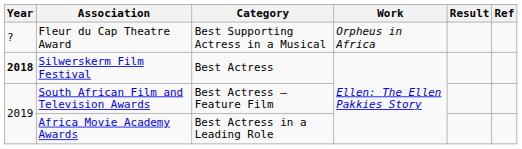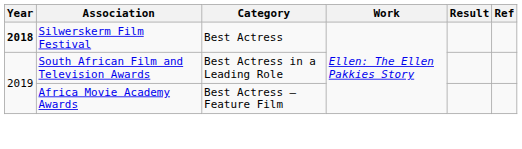- row: ? | Fleur du Cap Theatre Award | Best Supporting Actress in a Musical | Orpheus in Africa
South African Film and Television Awards | Category: Best Actress – Feature Film -> Best Actress in a Leading Role
Africa Movie Academy Awards | Category: Best Actress in a Leading Role -> Best Actress – Feature Film
